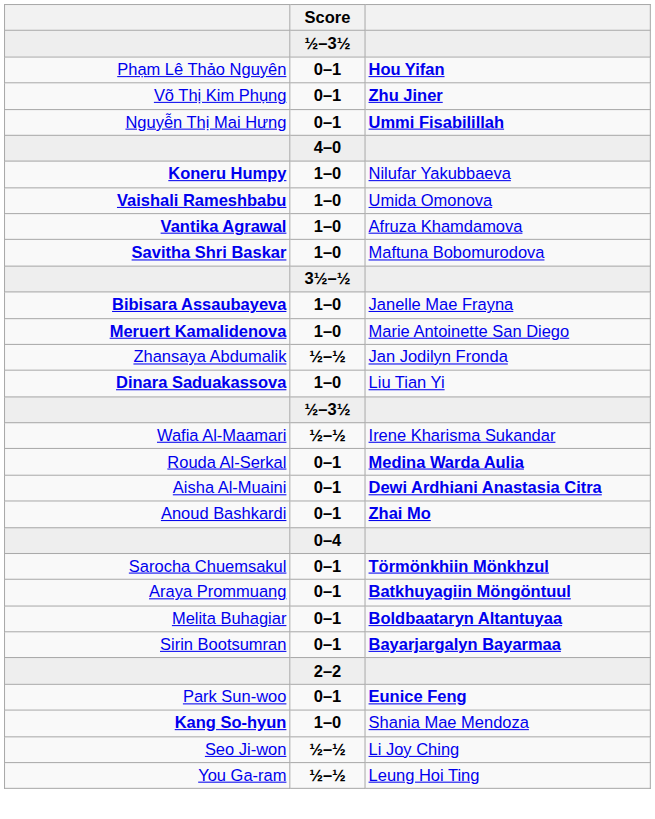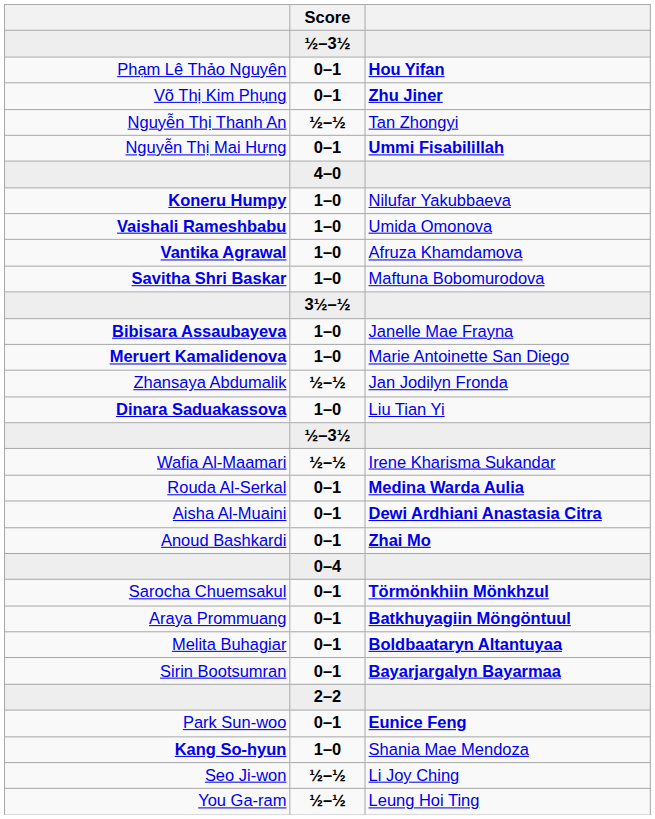+ row: Nguyễn Thị Thanh An | ½–½ | Tan Zhongyi
